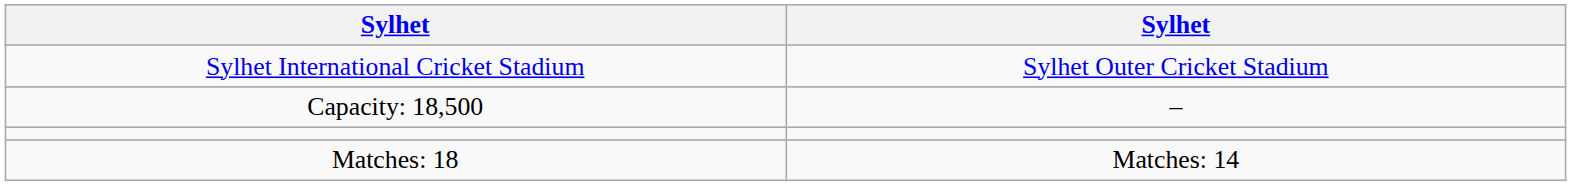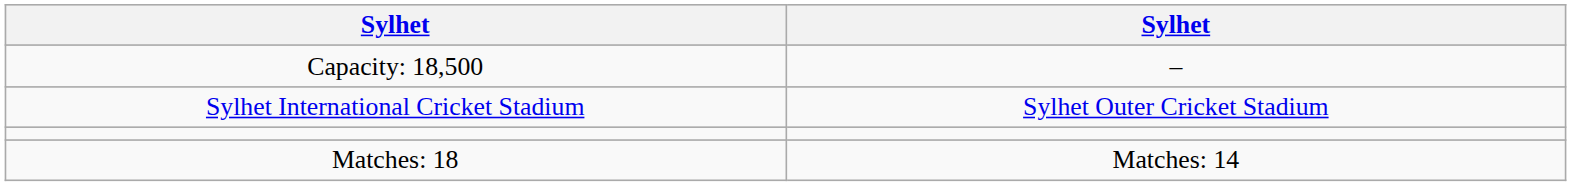rows swapped: Sylhet International Cricket Stadium <-> Capacity: 18,500
